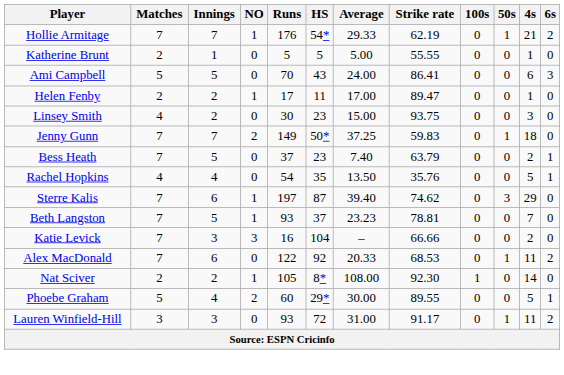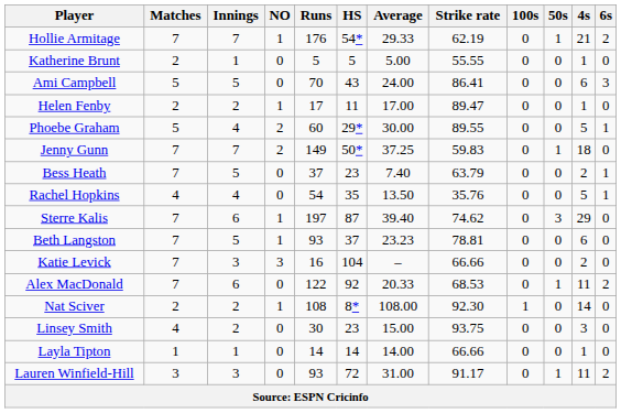rows swapped: Phoebe Graham <-> Linsey Smith
Beth Langston | 4s: 7 -> 6
Nat Sciver | Runs: 105 -> 108
+ row: Layla Tipton | 1 | 1 | 0 | 14 | 14 | 14.00 | 66.66 | 0 | 0 | 1 | 0
